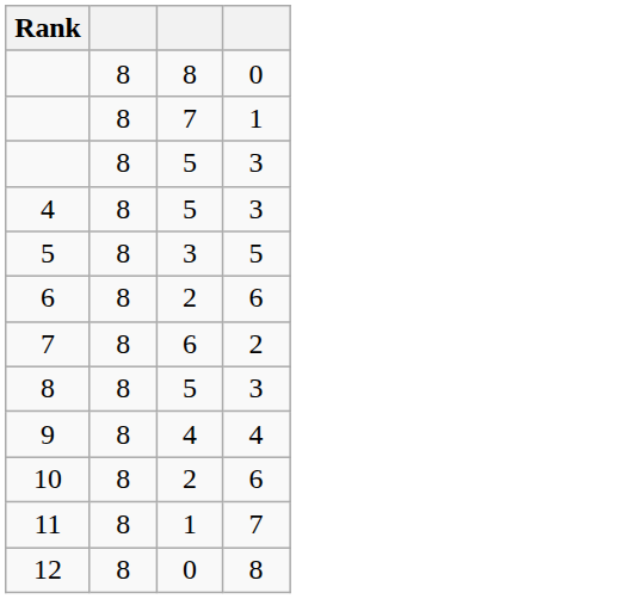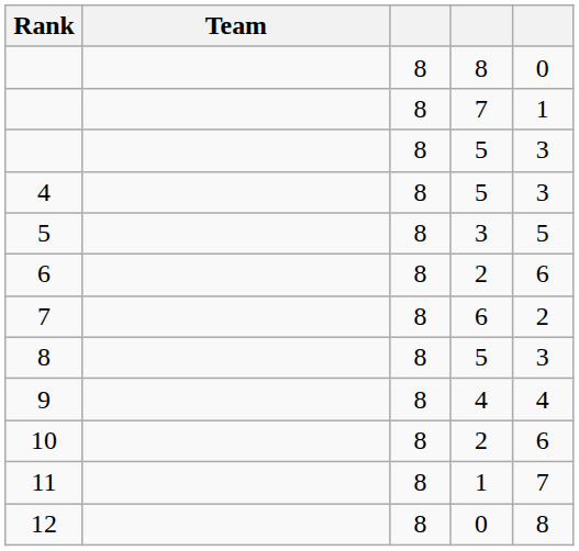+ column: Team
